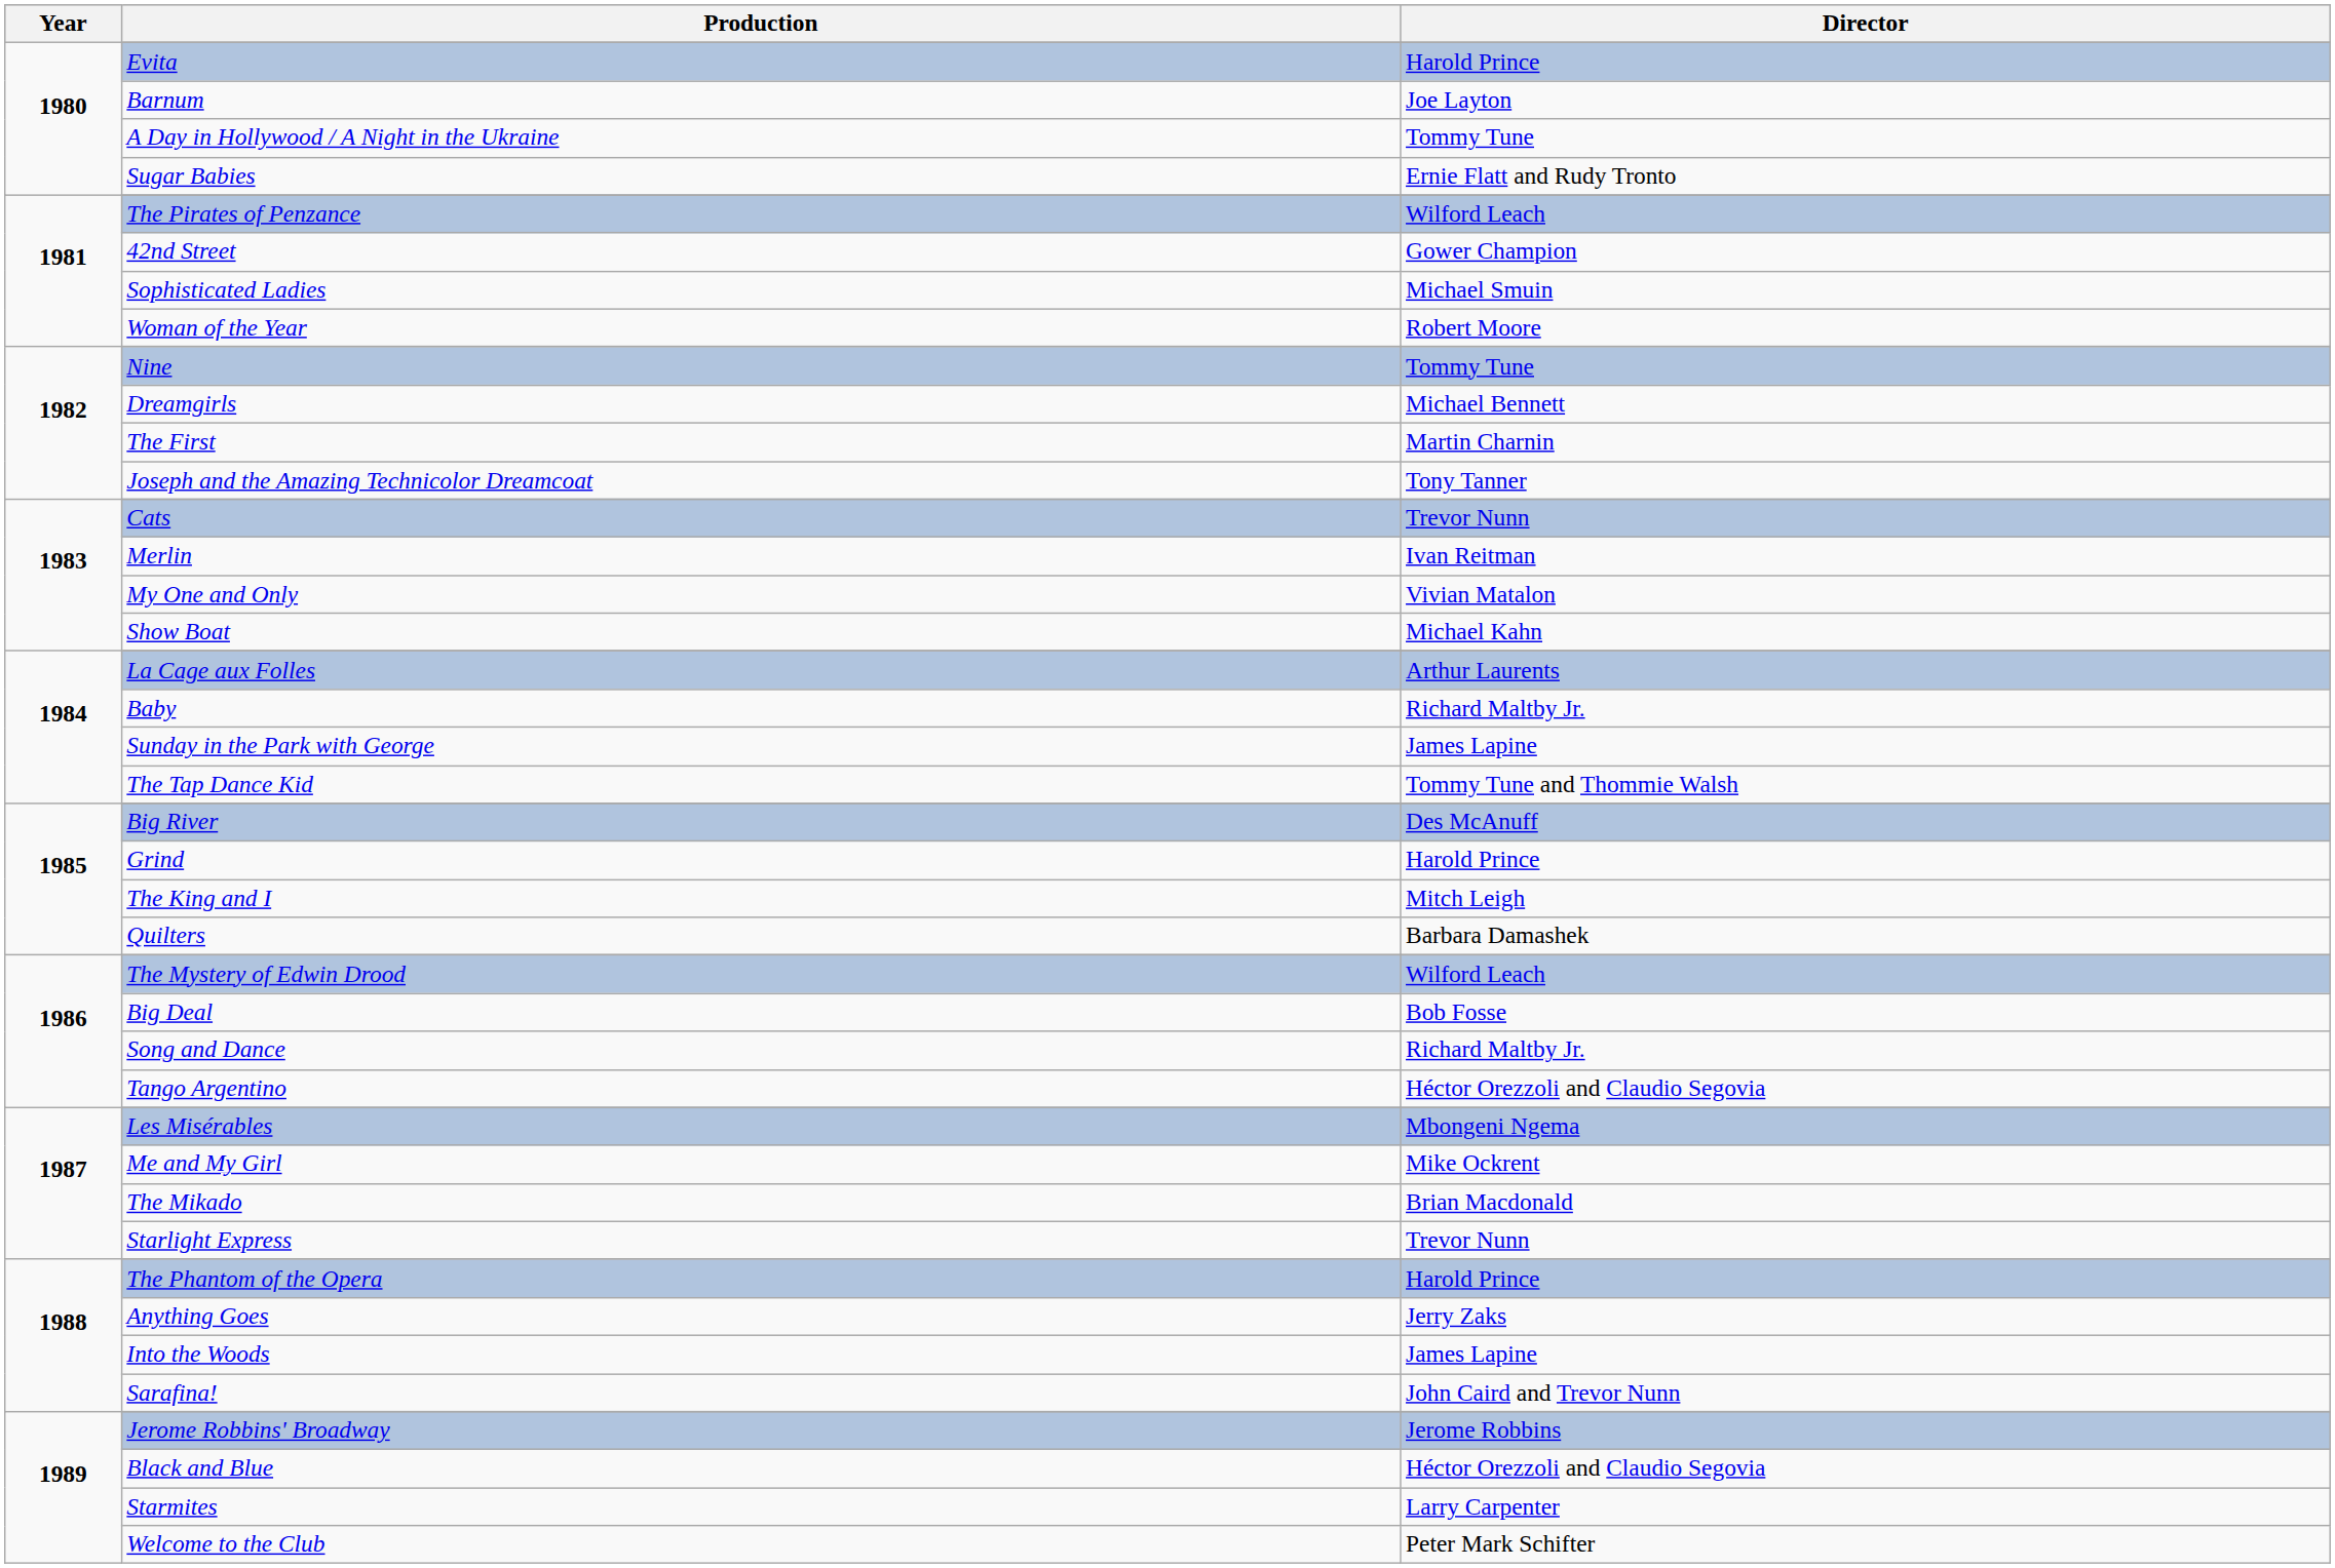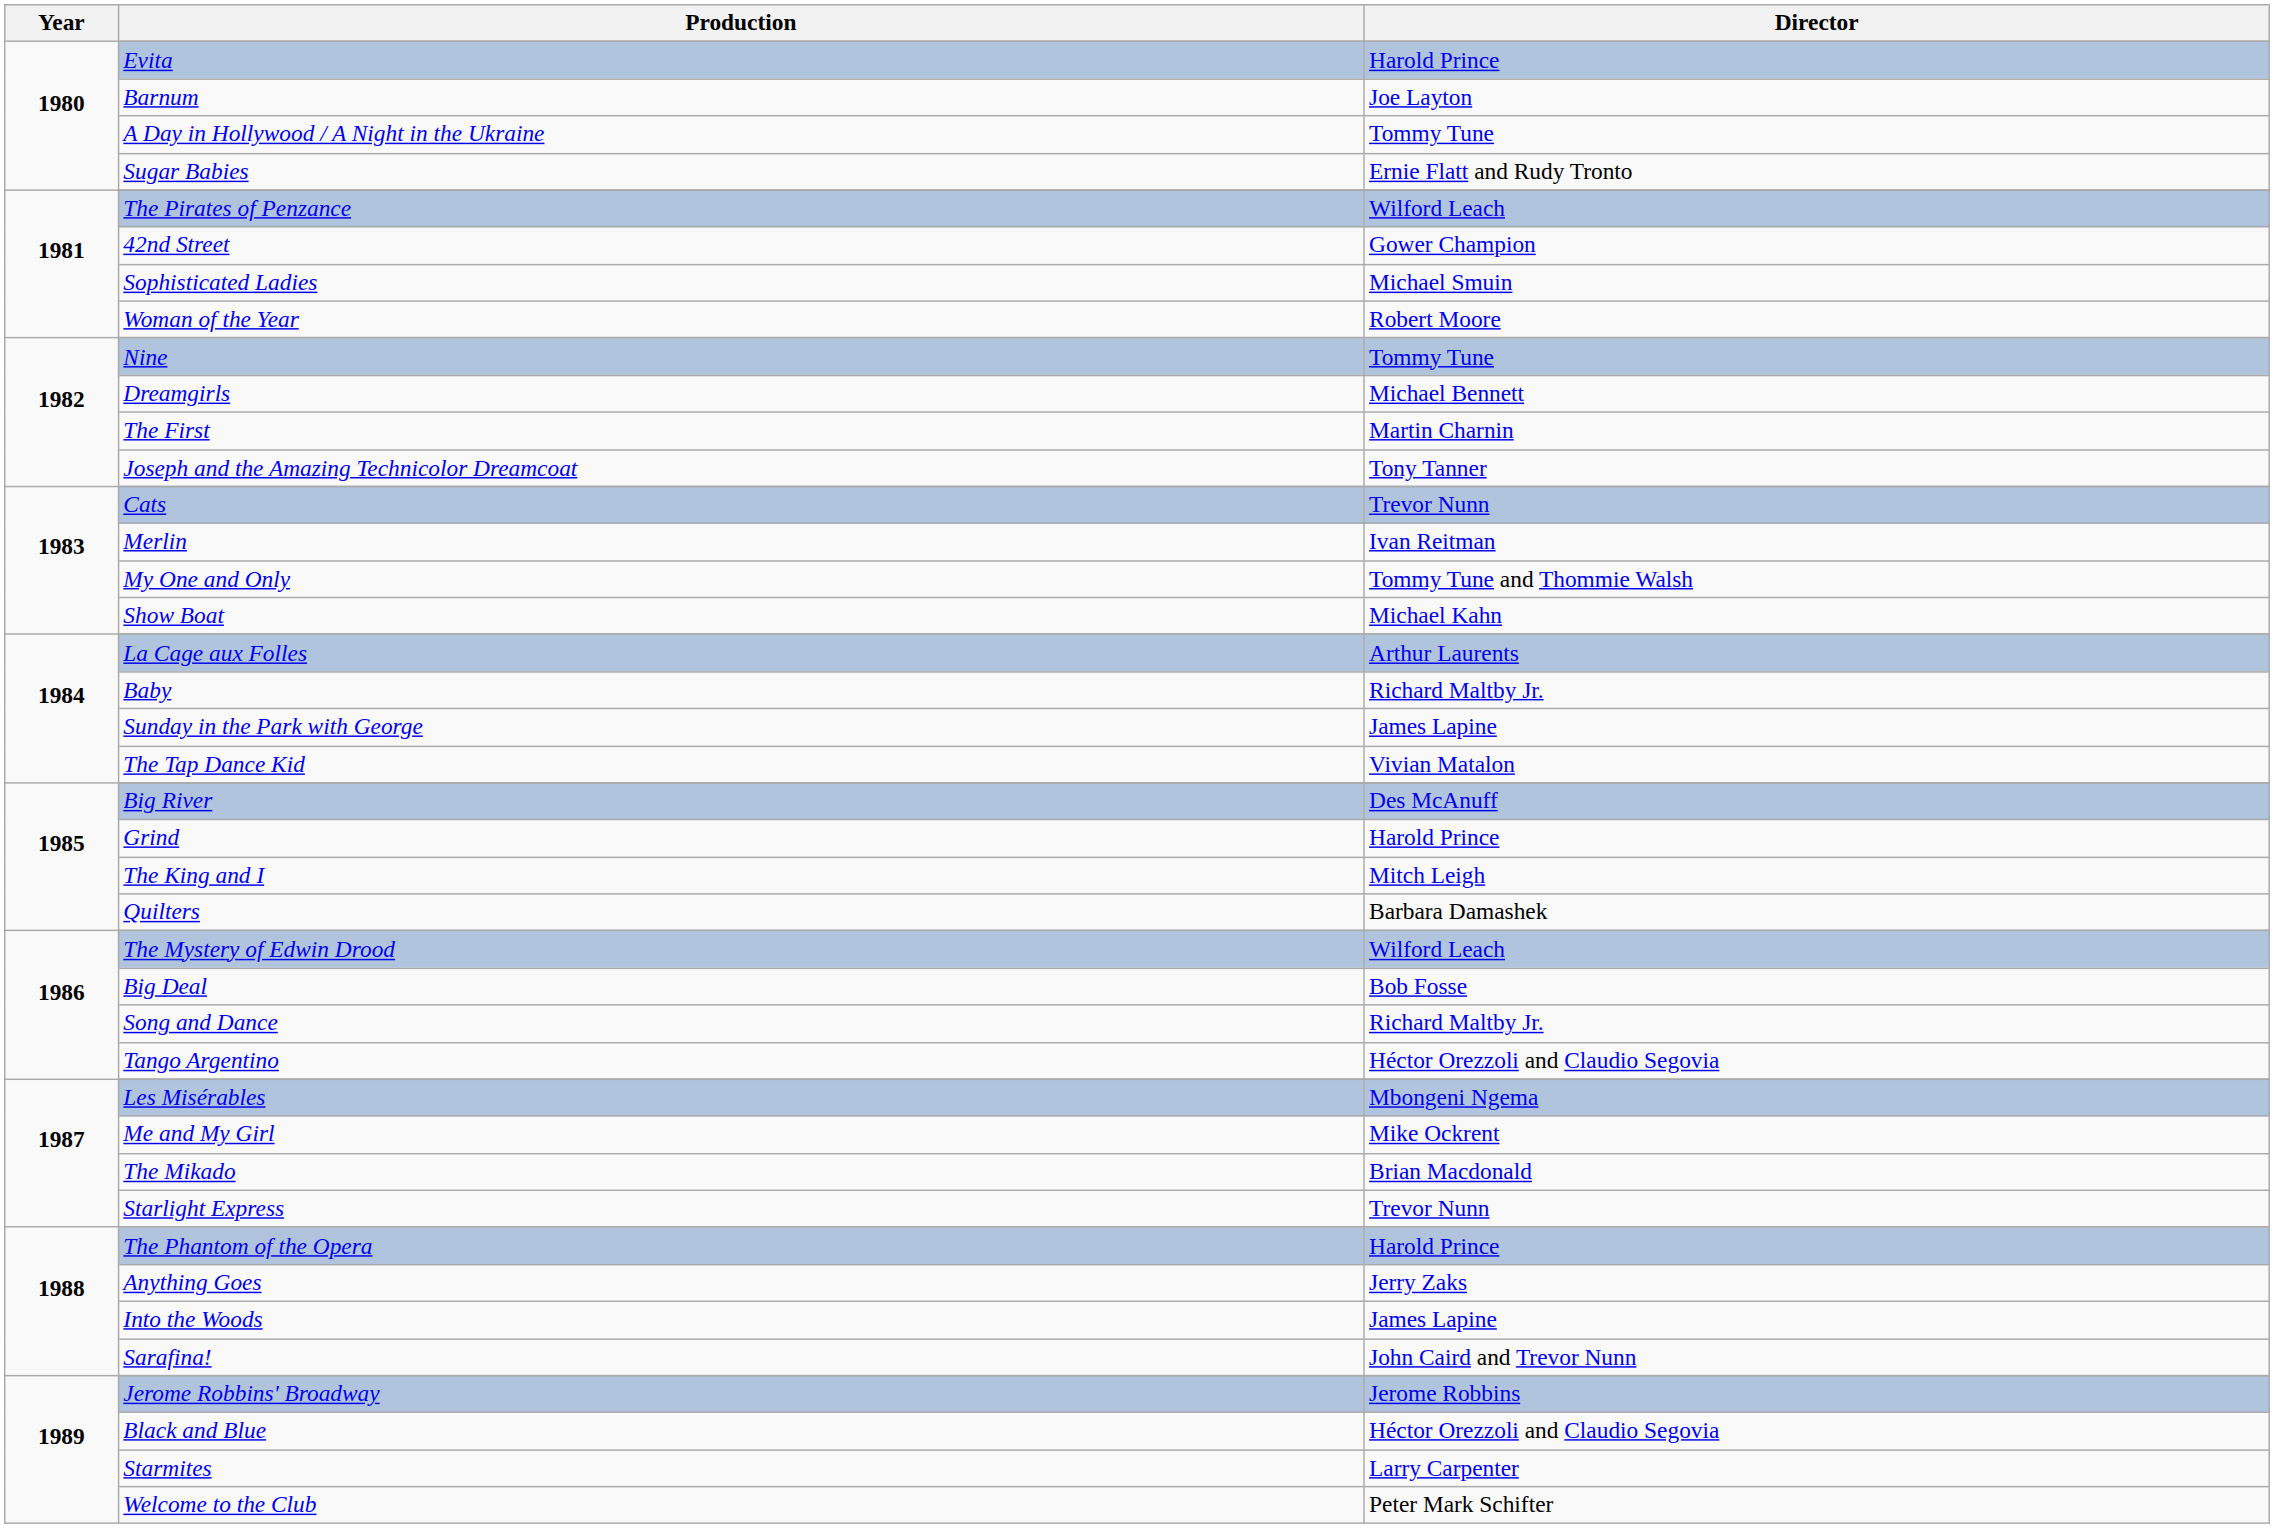My One and Only | Director: Vivian Matalon -> Tommy Tune and Thommie Walsh
The Tap Dance Kid | Director: Tommy Tune and Thommie Walsh -> Vivian Matalon
